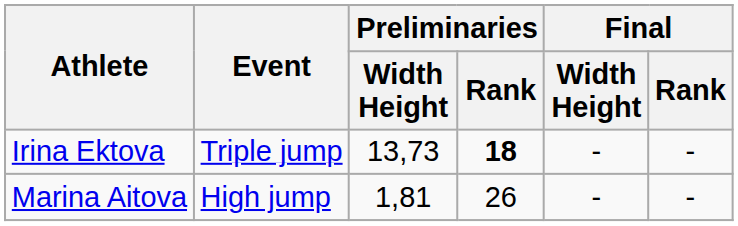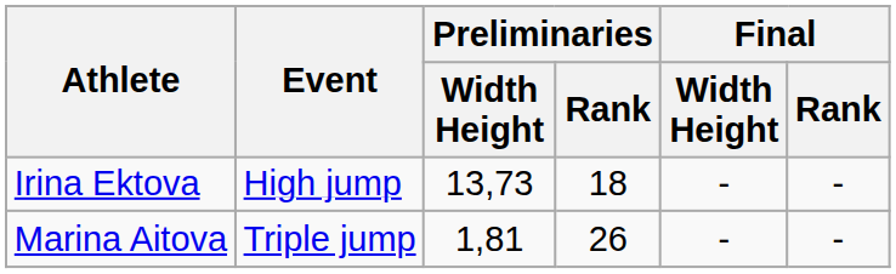Irina Ektova | Event: Triple jump -> High jump
Irina Ektova | Preliminaries / Rank: bold -> normal
Marina Aitova | Event: High jump -> Triple jump
